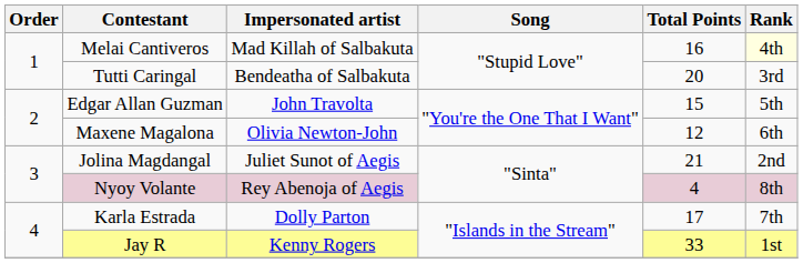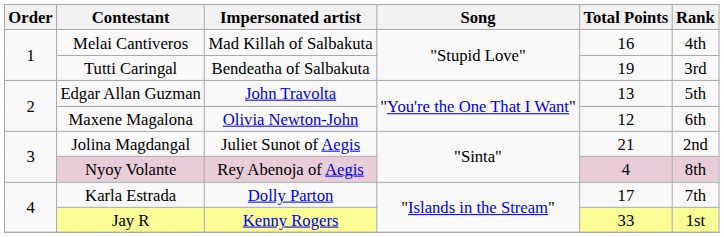Melai Cantiveros | Rank: lightyellow background -> no background
Tutti Caringal | Total Points: 20 -> 19
Edgar Allan Guzman | Total Points: 15 -> 13
